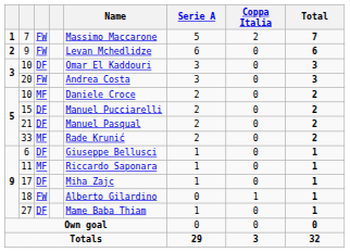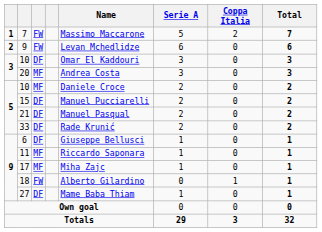20 | column 3: FW -> MF
33 | column 3: MF -> DF
17 | column 3: DF -> MF
